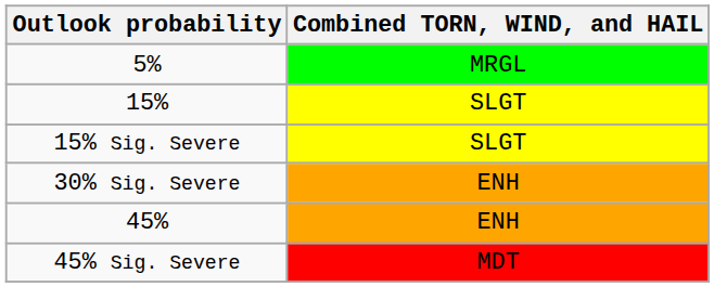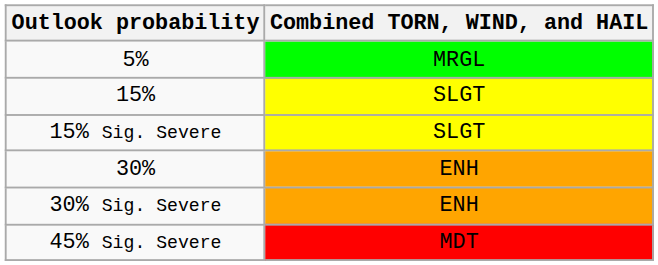+ row: 30% | ENH
- row: 45% | ENH
